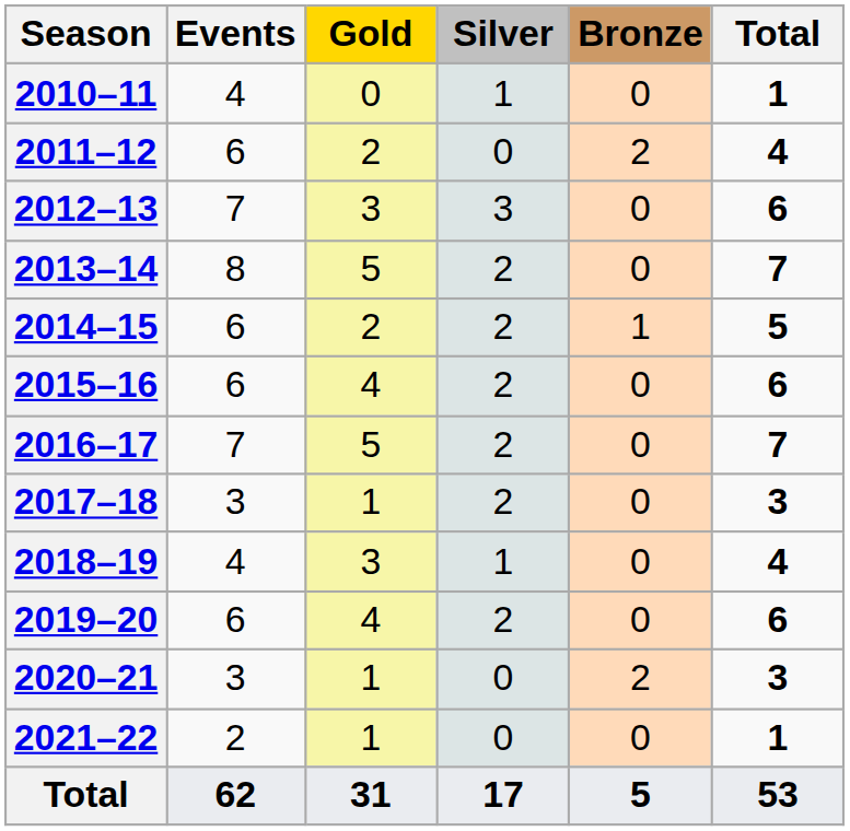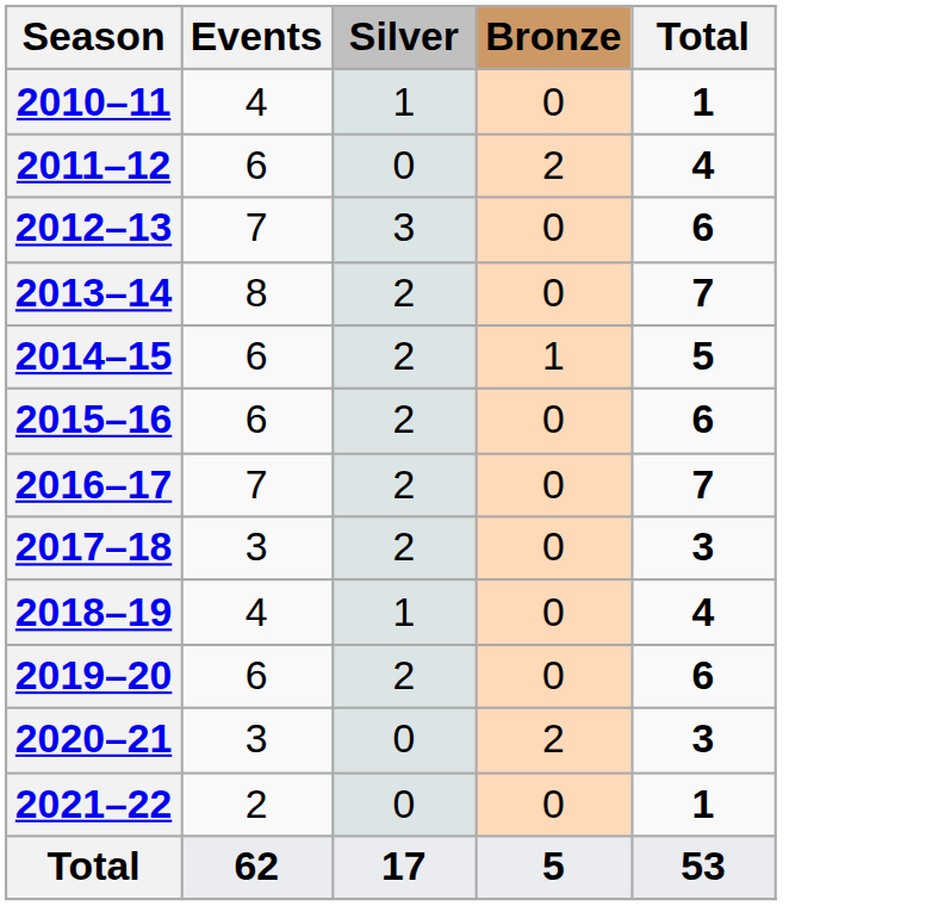- column: Gold | 0 | 2 | 3 | 5 | 2 | 4 | 5 | 1 | 3 | 4 | 1 | 1 | 31
